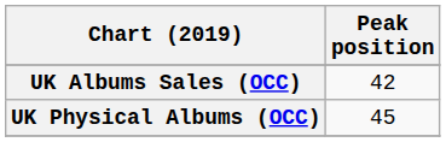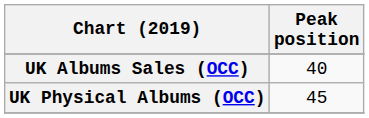UK Albums Sales (OCC) | Peak position: 42 -> 40
